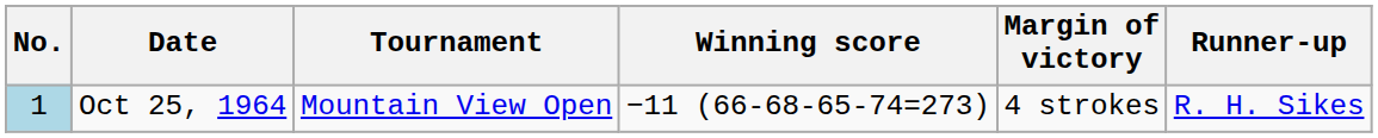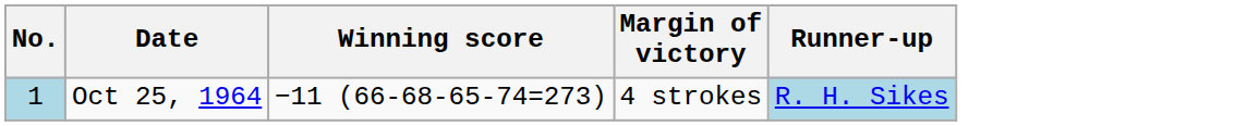- column: Tournament | Mountain View Open
Oct 25, 1964 | Runner-up: no background -> lightblue background
